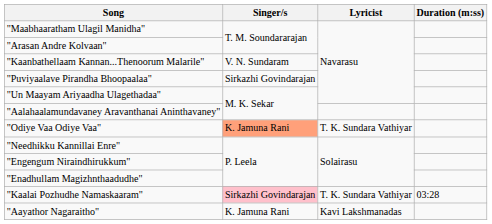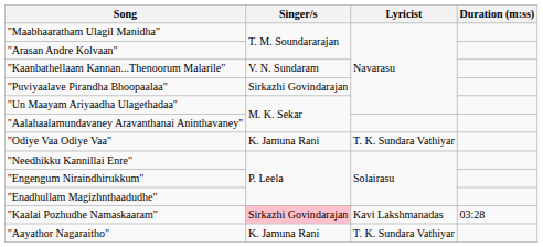"Odiye Vaa Odiye Vaa" | Singer/s: lightsalmon background -> no background
"Kaalai Pozhudhe Namaskaaram" | Lyricist: T. K. Sundara Vathiyar -> Kavi Lakshmanadas
"Aayathor Nagaraitho" | Lyricist: Kavi Lakshmanadas -> T. K. Sundara Vathiyar
